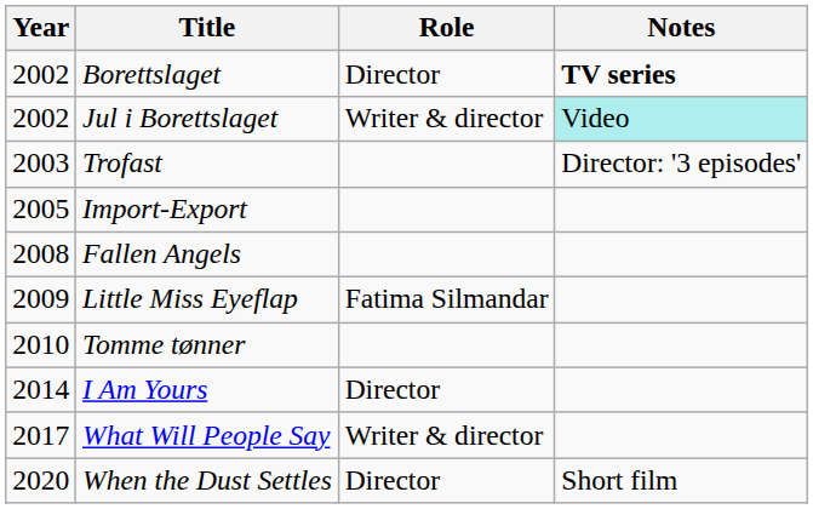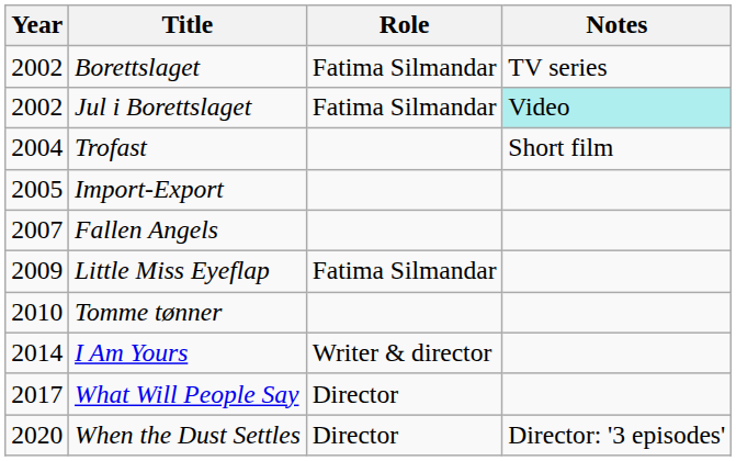Borettslaget | Role: Director -> Fatima Silmandar
Borettslaget | Notes: bold -> normal
Jul i Borettslaget | Role: Writer & director -> Fatima Silmandar
Trofast | Year: 2003 -> 2004
Trofast | Notes: Director: '3 episodes' -> Short film
Fallen Angels | Year: 2008 -> 2007
I Am Yours | Role: Director -> Writer & director
What Will People Say | Role: Writer & director -> Director
When the Dust Settles | Notes: Short film -> Director: '3 episodes'
